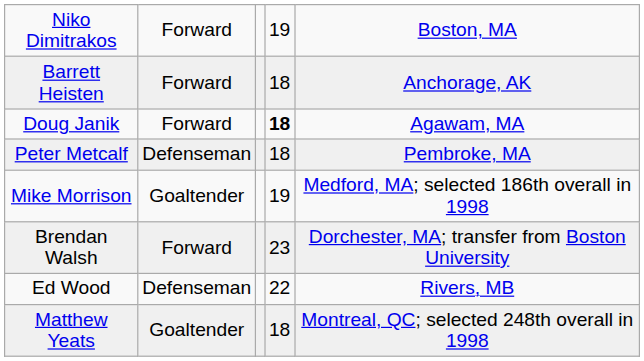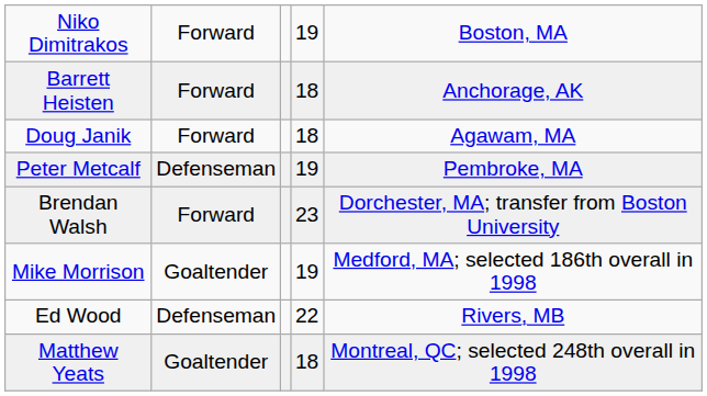Doug Janik | column 4: bold -> normal
Peter Metcalf | column 4: 18 -> 19
rows swapped: Mike Morrison <-> Brendan Walsh
